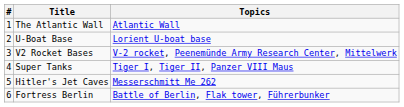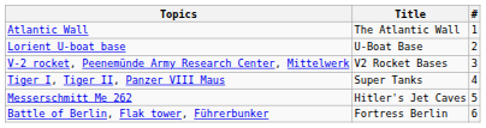columns swapped: # <-> Topics
